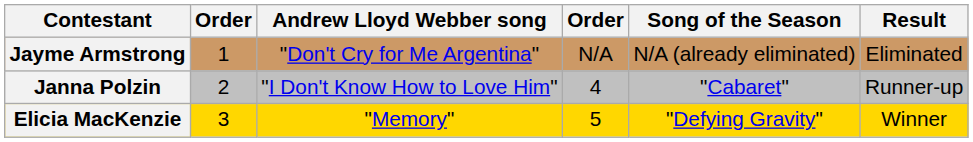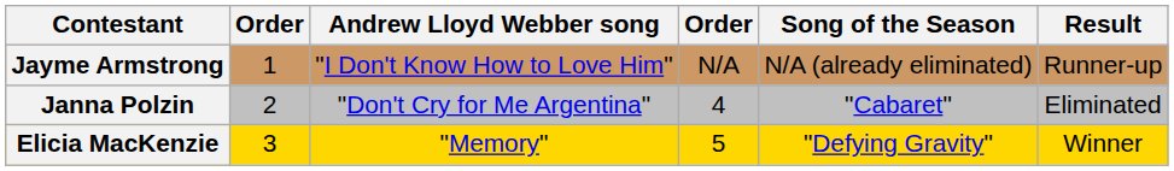Jayme Armstrong | Andrew Lloyd Webber song: "Don't Cry for Me Argentina" -> "I Don't Know How to Love Him"
Jayme Armstrong | Result: Eliminated -> Runner-up
Janna Polzin | Andrew Lloyd Webber song: "I Don't Know How to Love Him" -> "Don't Cry for Me Argentina"
Janna Polzin | Result: Runner-up -> Eliminated
